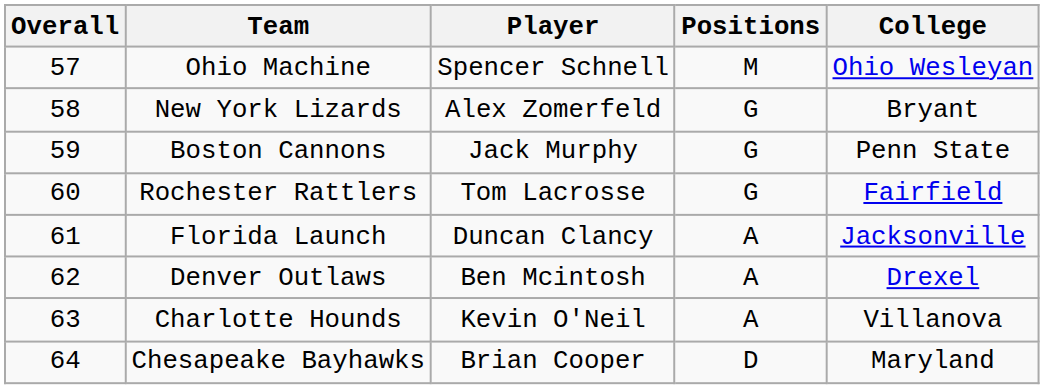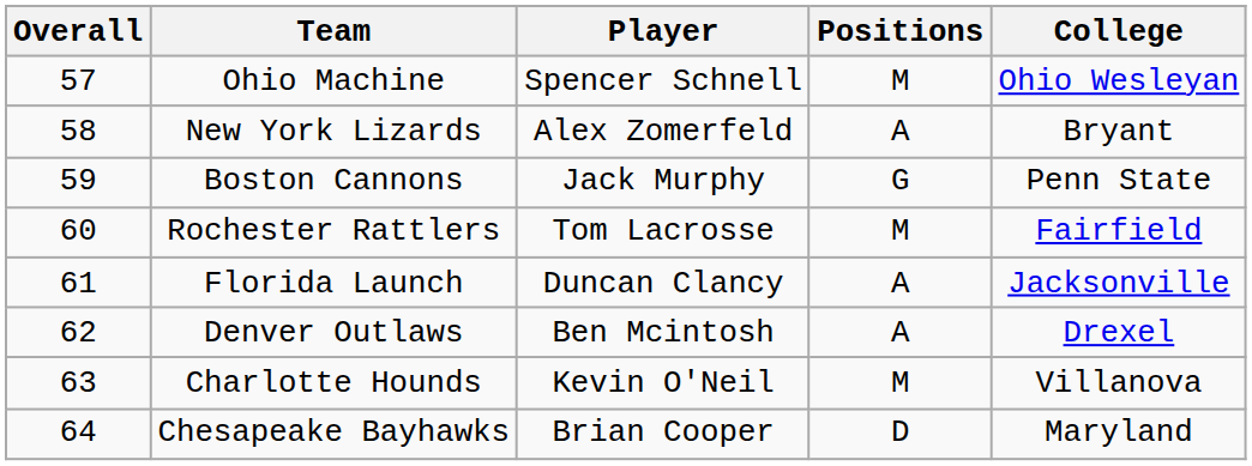New York Lizards | Positions: G -> A
Rochester Rattlers | Positions: G -> M
Charlotte Hounds | Positions: A -> M
